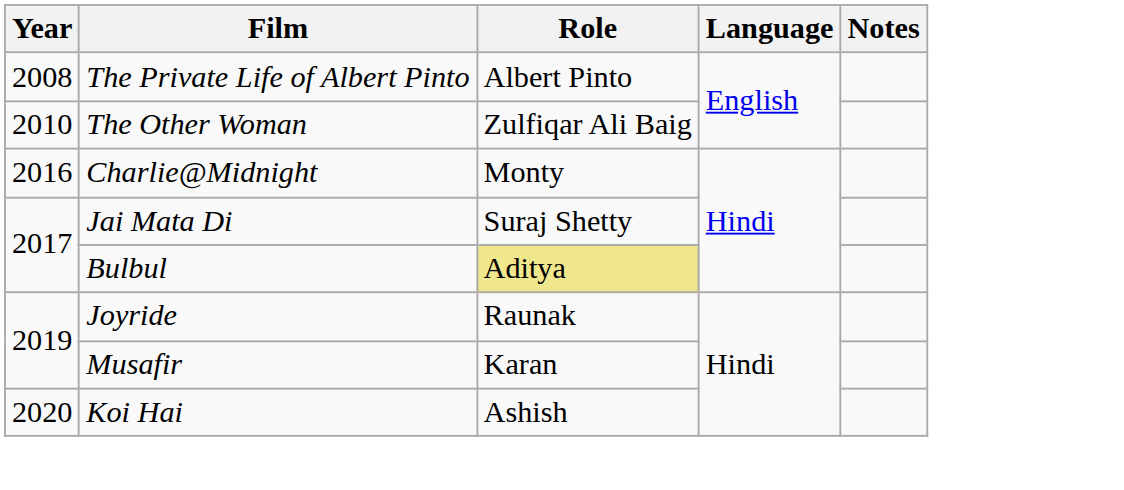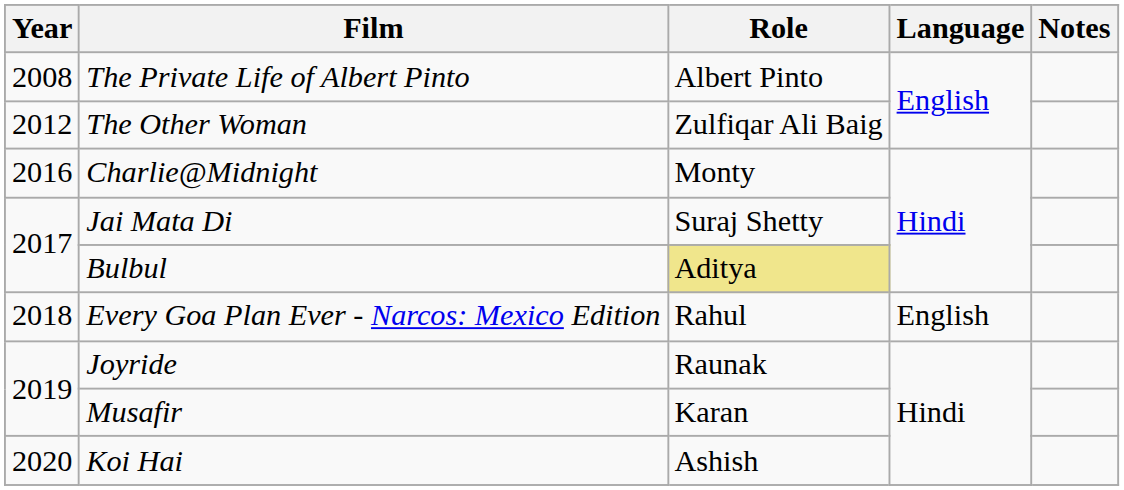The Other Woman | Year: 2010 -> 2012
+ row: 2018 | Every Goa Plan Ever - Narcos: Mexico Edition | Rahul | English
